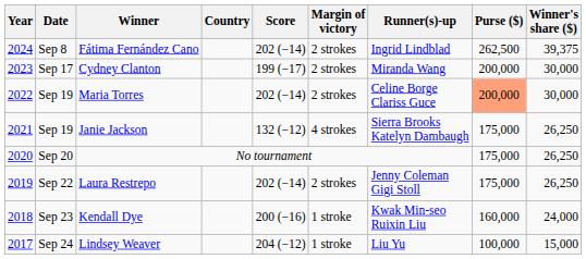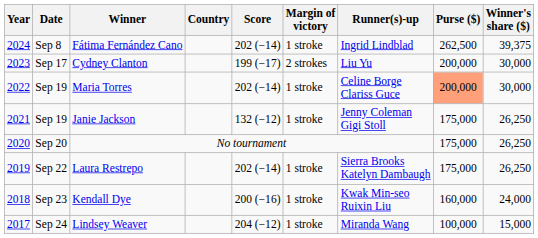Fátima Fernández Cano | Margin of victory: 2 strokes -> 1 stroke
Cydney Clanton | Runner(s)-up: Miranda Wang -> Liu Yu
Maria Torres | Margin of victory: 2 strokes -> 1 stroke
Janie Jackson | Margin of victory: 4 strokes -> 1 stroke
Janie Jackson | Runner(s)-up: Sierra Brooks Katelyn Dambaugh -> Jenny Coleman Gigi Stoll
Laura Restrepo | Margin of victory: 2 strokes -> 1 stroke
Laura Restrepo | Runner(s)-up: Jenny Coleman Gigi Stoll -> Sierra Brooks Katelyn Dambaugh
Lindsey Weaver | Runner(s)-up: Liu Yu -> Miranda Wang
